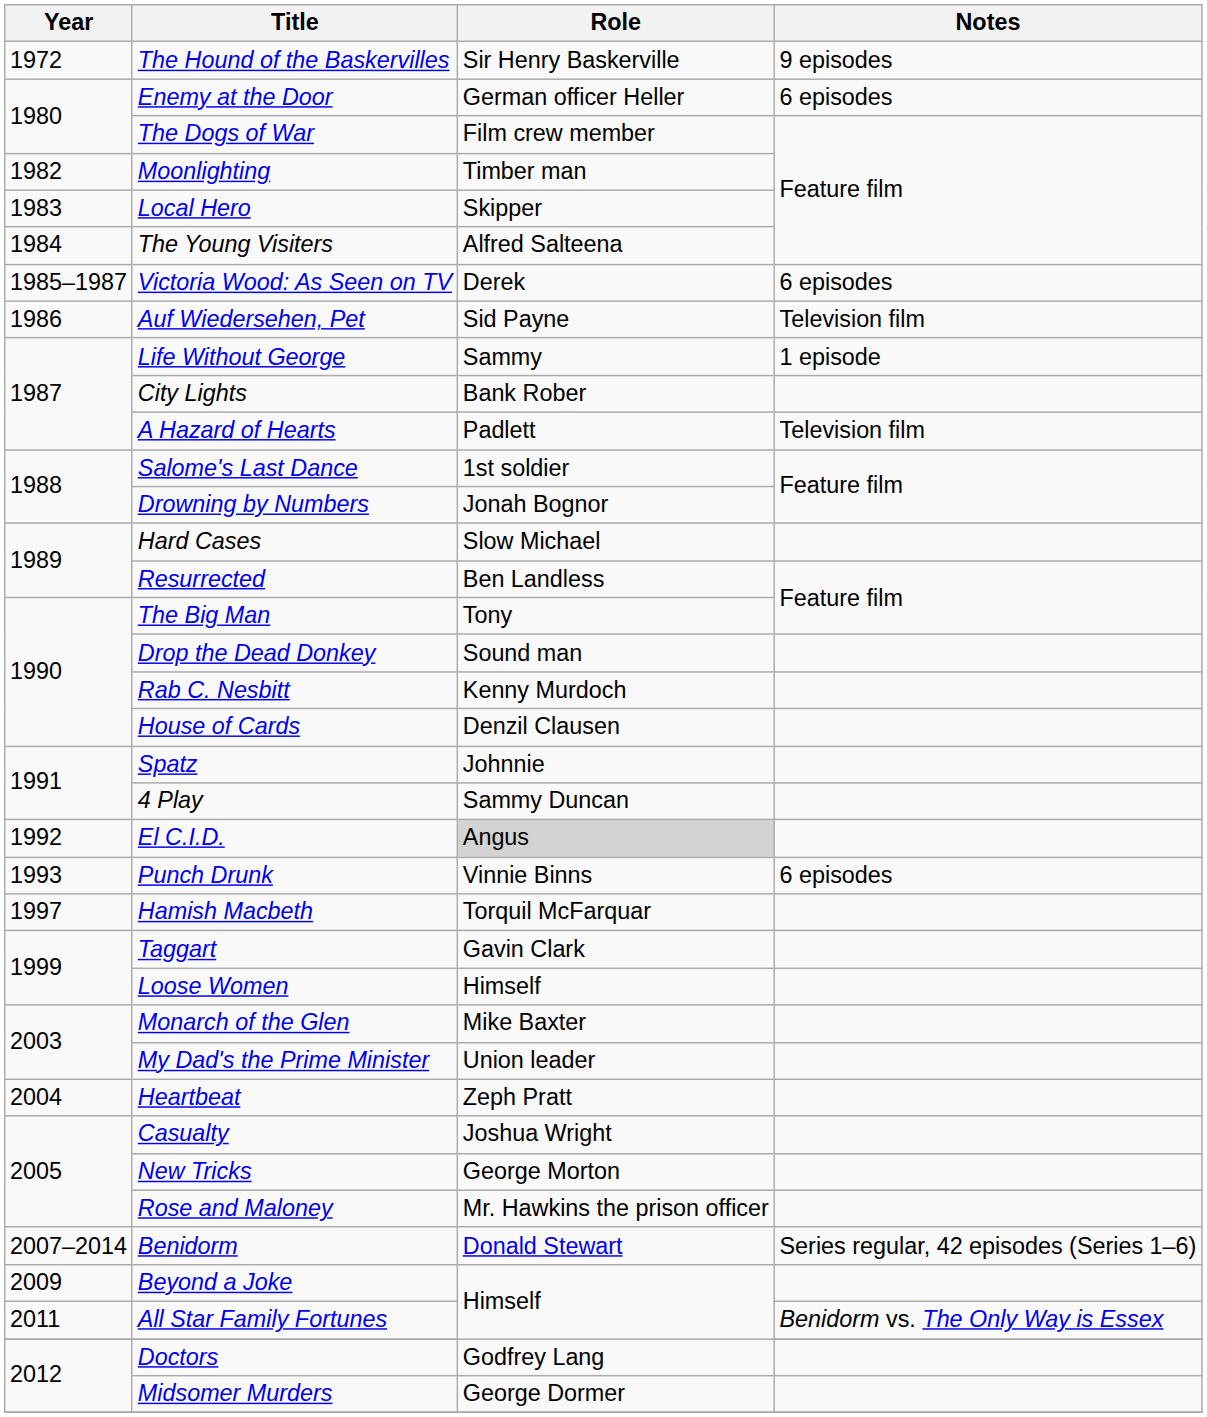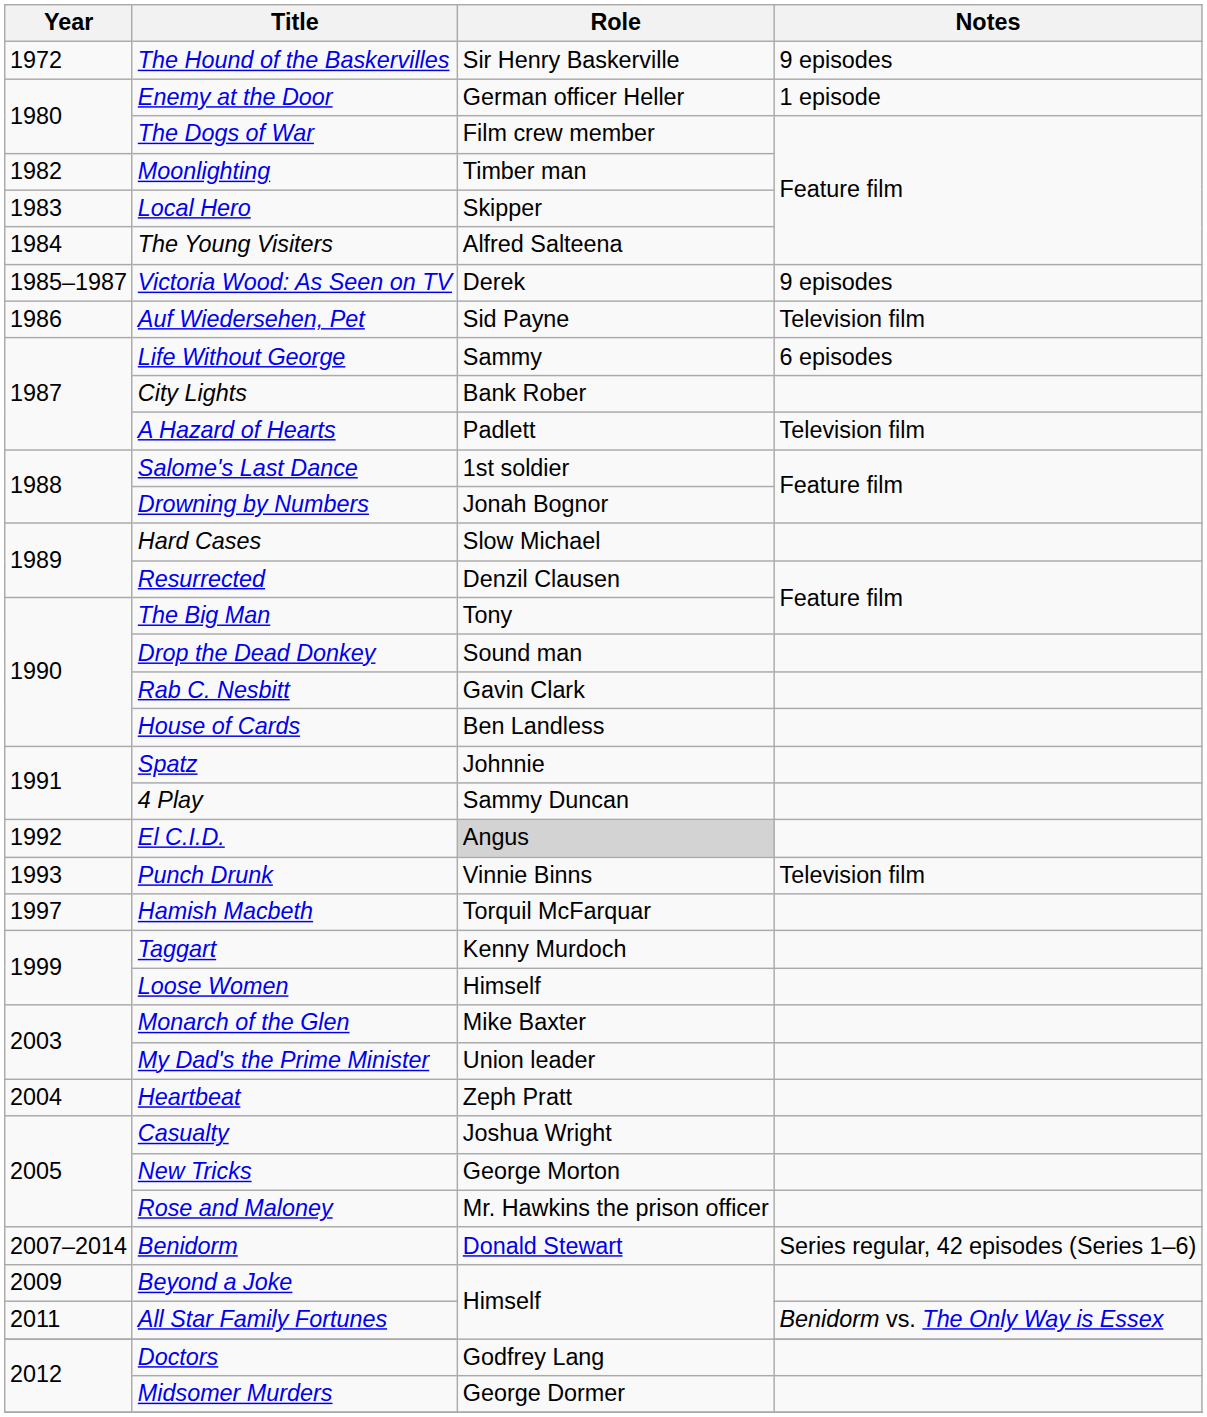Enemy at the Door | Notes: 6 episodes -> 1 episode
Victoria Wood: As Seen on TV | Notes: 6 episodes -> 9 episodes
Life Without George | Notes: 1 episode -> 6 episodes
Resurrected | Role: Ben Landless -> Denzil Clausen
Rab C. Nesbitt | Role: Kenny Murdoch -> Gavin Clark
House of Cards | Role: Denzil Clausen -> Ben Landless
Punch Drunk | Notes: 6 episodes -> Television film
Taggart | Role: Gavin Clark -> Kenny Murdoch
